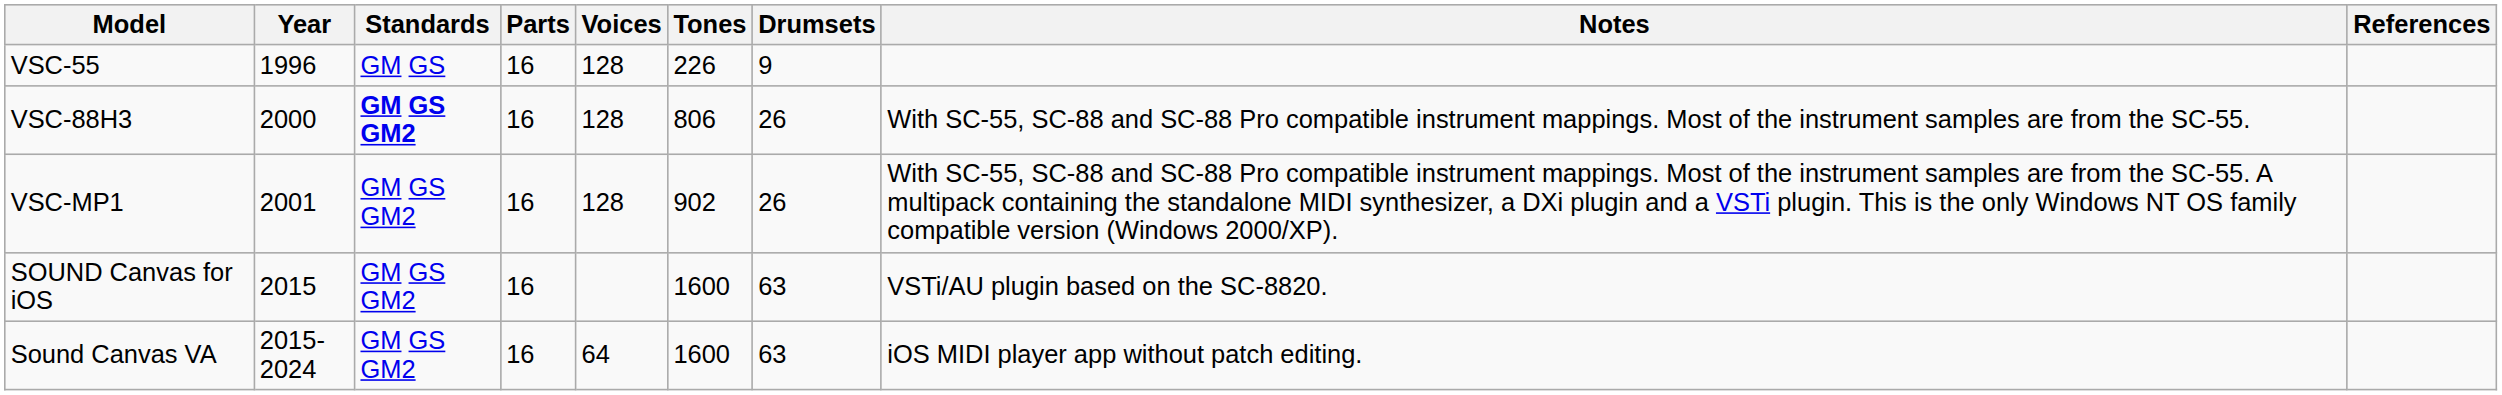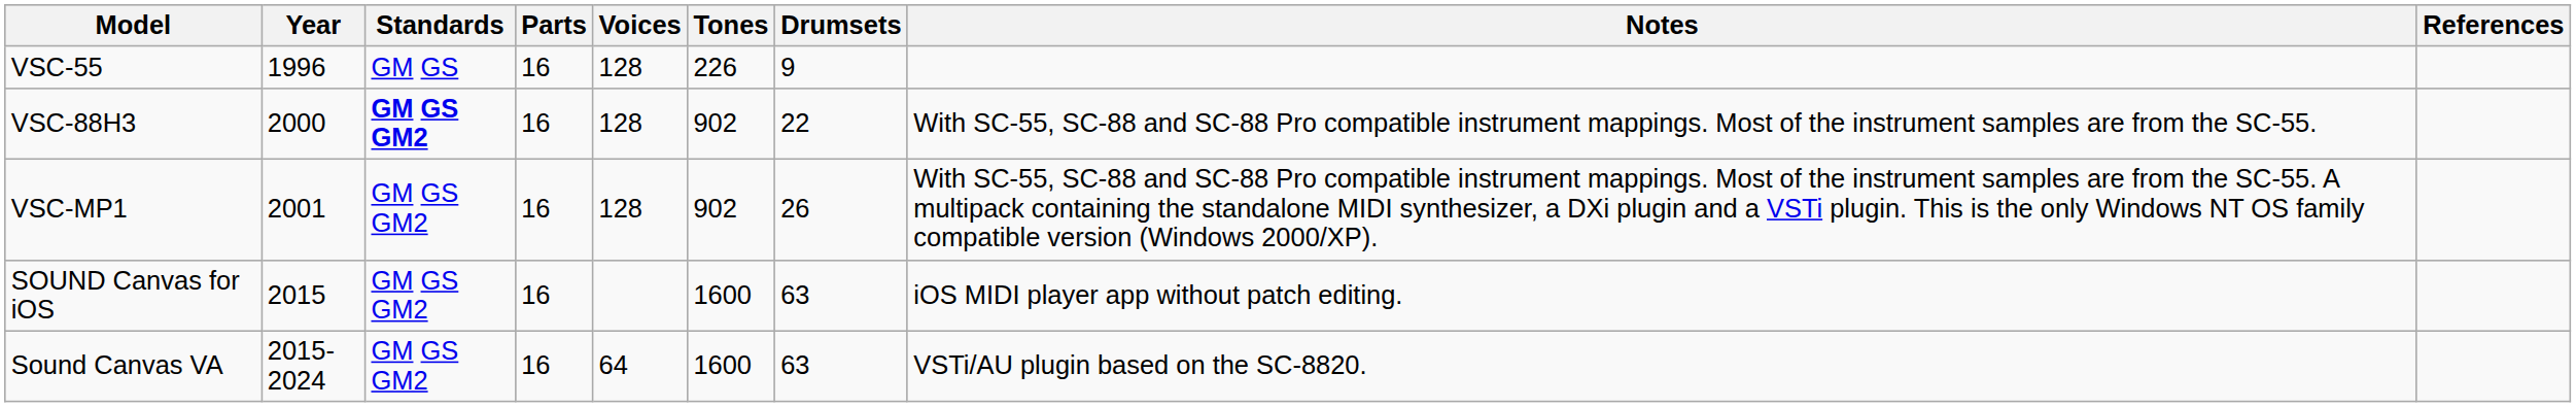VSC-88H3 | Tones: 806 -> 902
VSC-88H3 | Drumsets: 26 -> 22
SOUND Canvas for iOS | Notes: VSTi/AU plugin based on the SC-8820. -> iOS MIDI player app without patch editing.
Sound Canvas VA | Notes: iOS MIDI player app without patch editing. -> VSTi/AU plugin based on the SC-8820.
